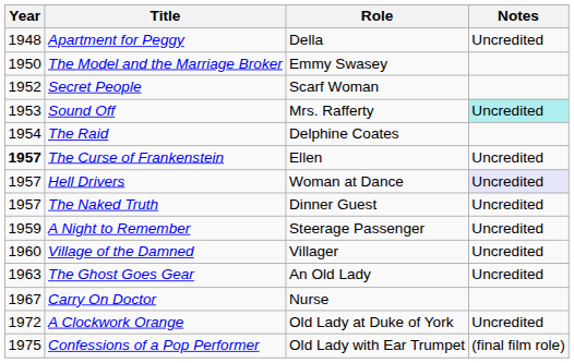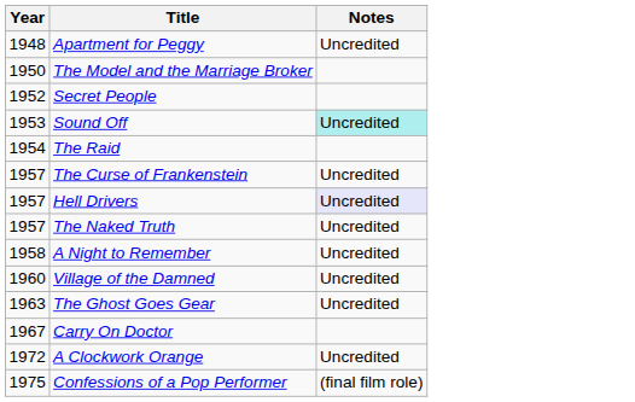- column: Role | Della | Emmy Swasey | Scarf Woman | Mrs. Rafferty | Delphine Coates | Ellen | Woman at Dance | Dinner Guest | Steerage Passenger | Villager | An Old Lady | Nurse | Old Lady at Duke of York | Old Lady with Ear Trumpet
The Curse of Frankenstein | Year: bold -> normal
A Night to Remember | Year: 1959 -> 1958
